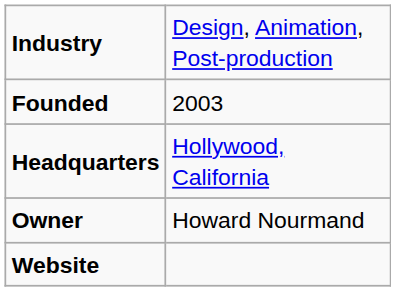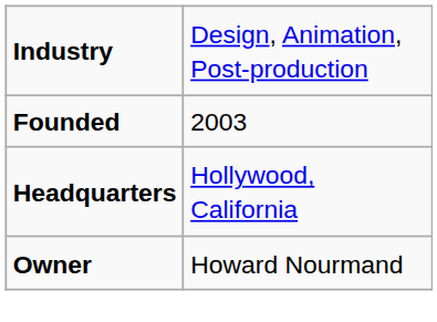- row: Website
